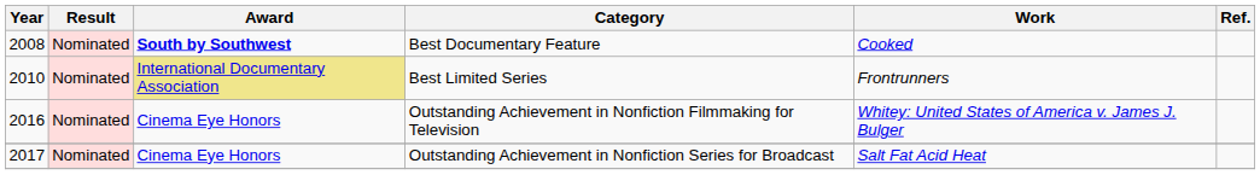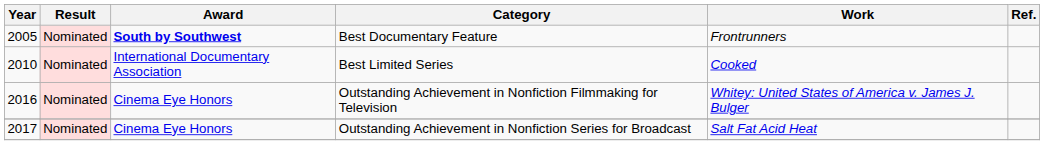Best Documentary Feature | Year: 2008 -> 2005
Best Documentary Feature | Work: Cooked -> Frontrunners
Best Limited Series | Award: khaki background -> no background
Best Limited Series | Work: Frontrunners -> Cooked
